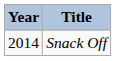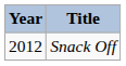Snack Off | Year: 2014 -> 2012
